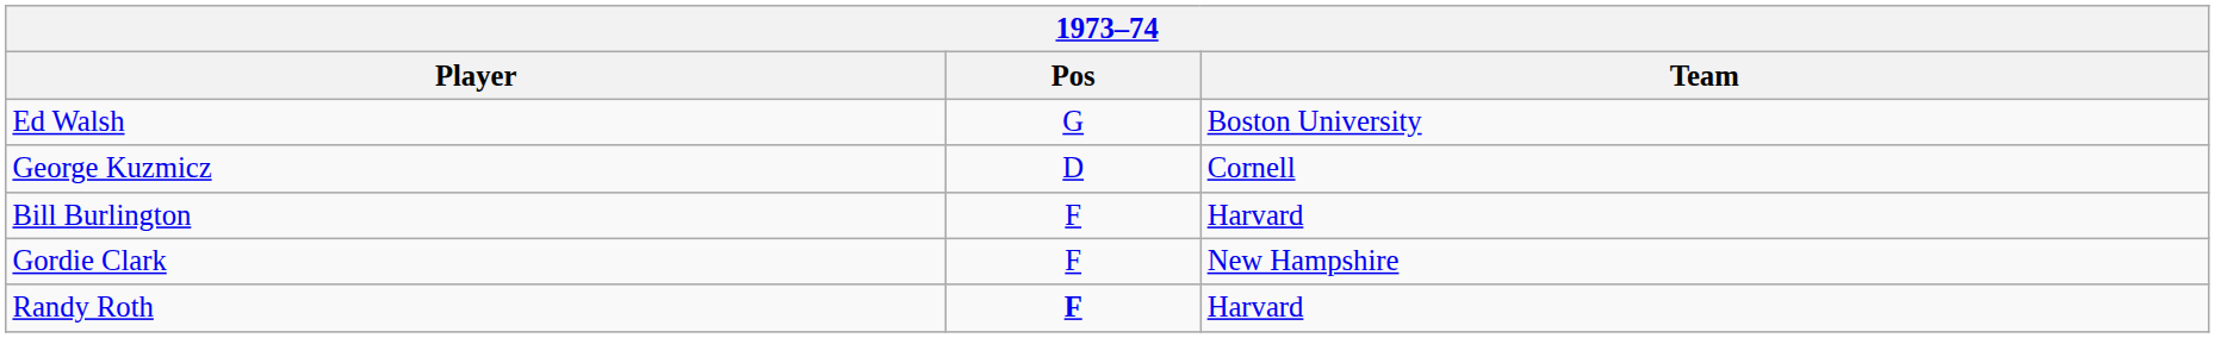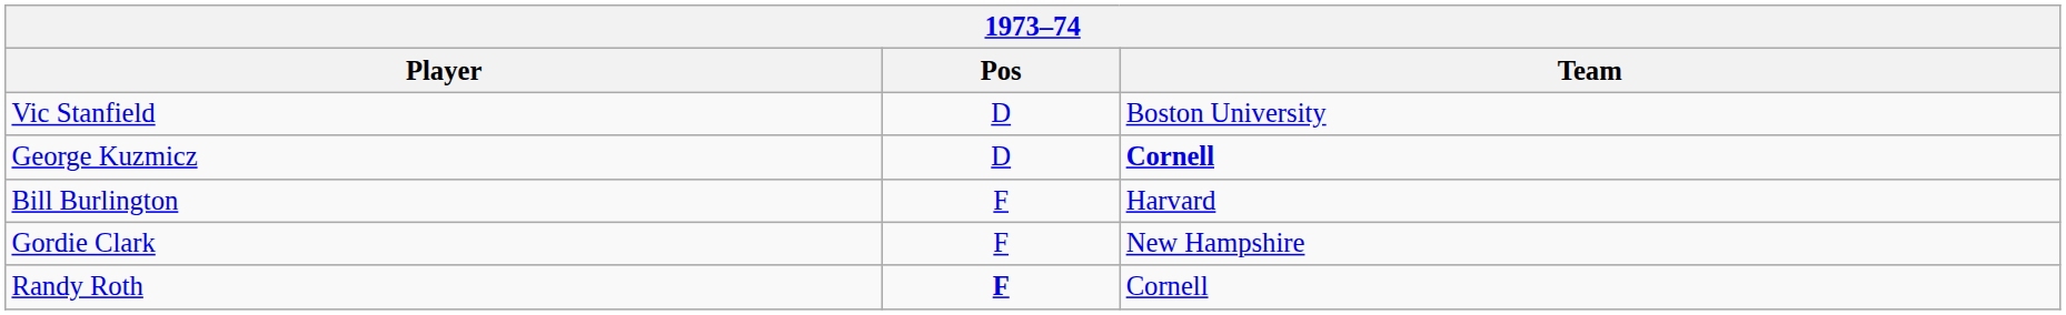- row: Ed Walsh | G | Boston University
+ row: Vic Stanfield | D | Boston University
George Kuzmicz | Team: normal -> bold
Randy Roth | Team: Harvard -> Cornell
